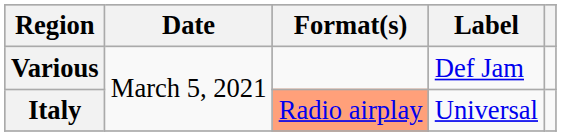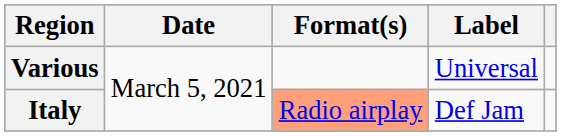Various | Label: Def Jam -> Universal
Italy | Label: Universal -> Def Jam
